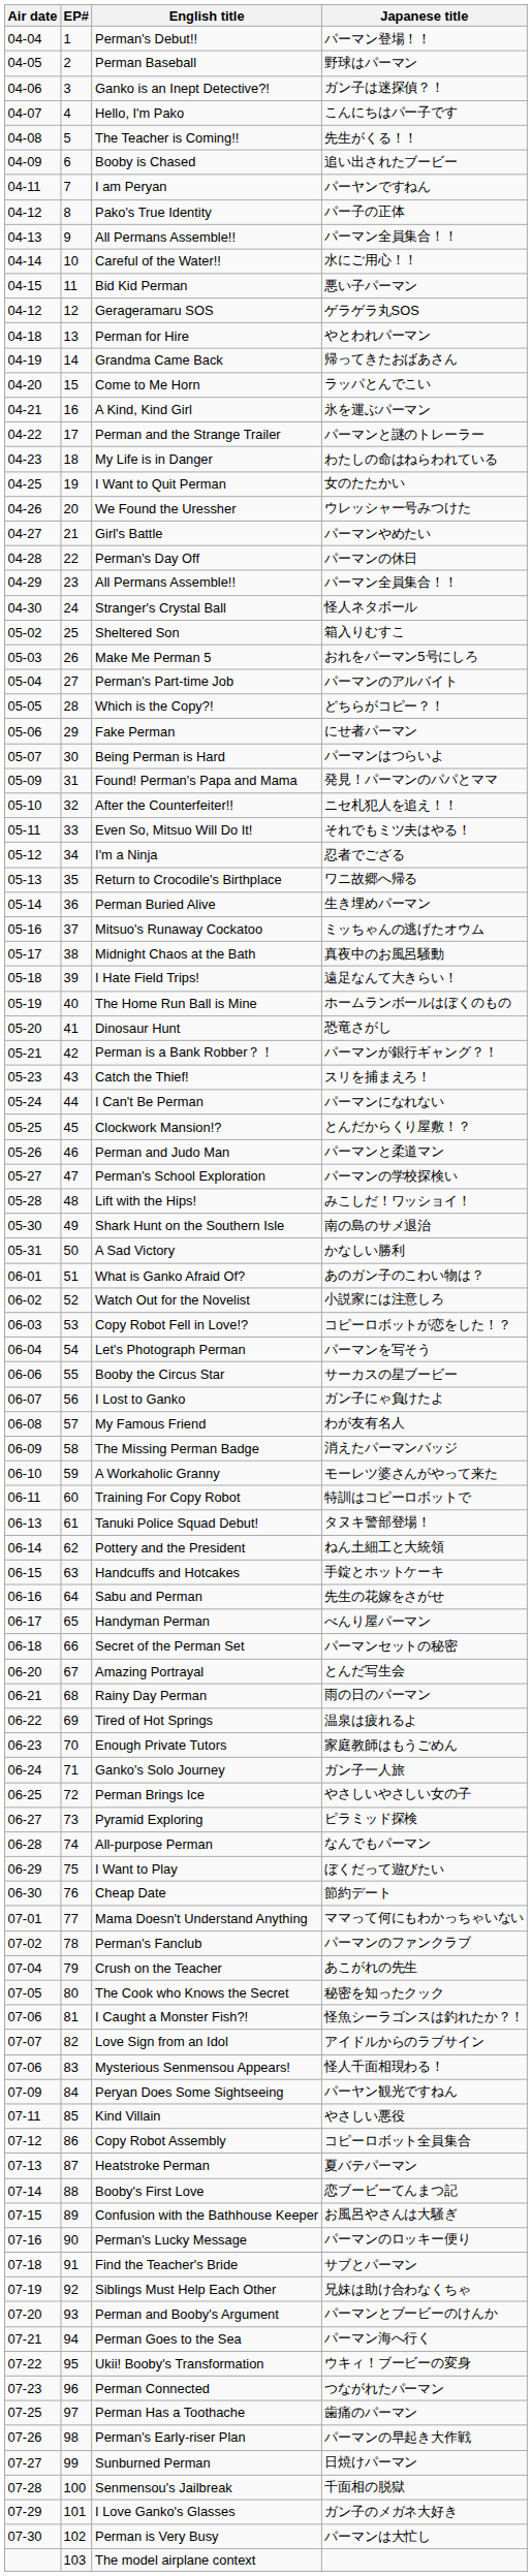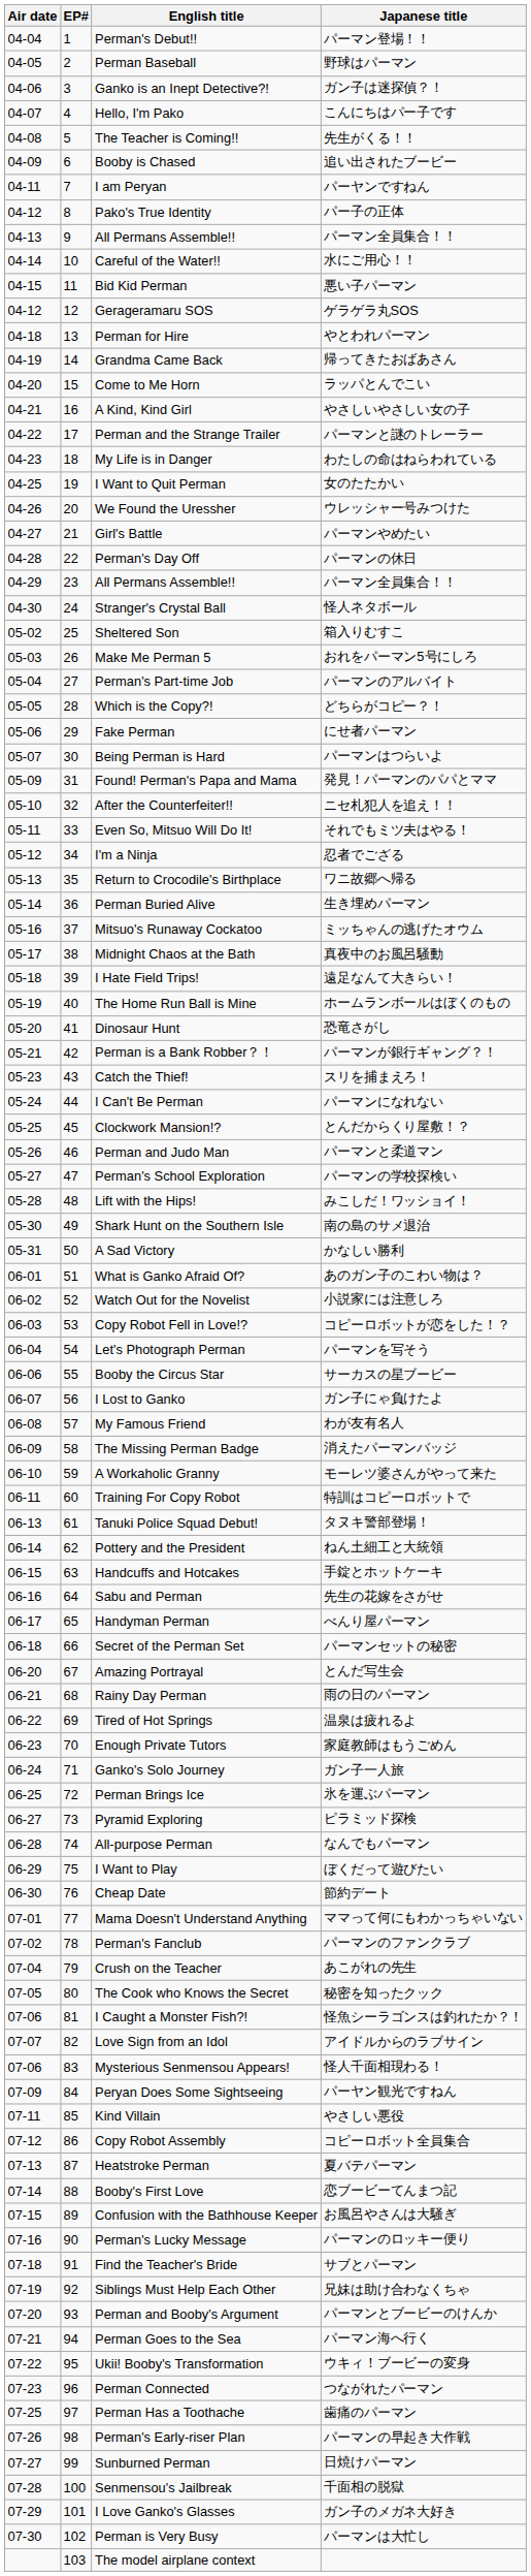A Kind, Kind Girl | Japanese title: 氷を運ぶパーマン -> やさしいやさしい女の子
Perman Brings Ice | Japanese title: やさしいやさしい女の子 -> 氷を運ぶパーマン
